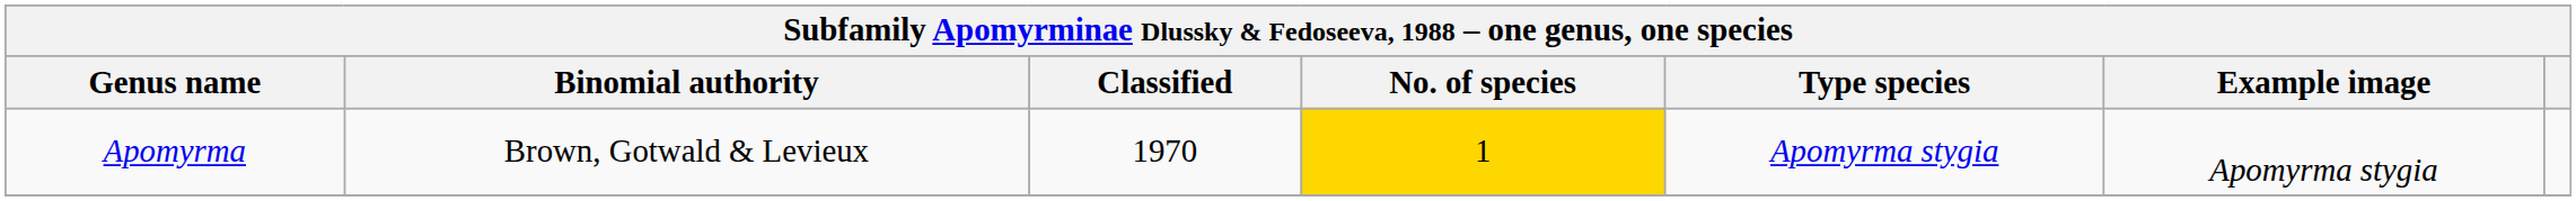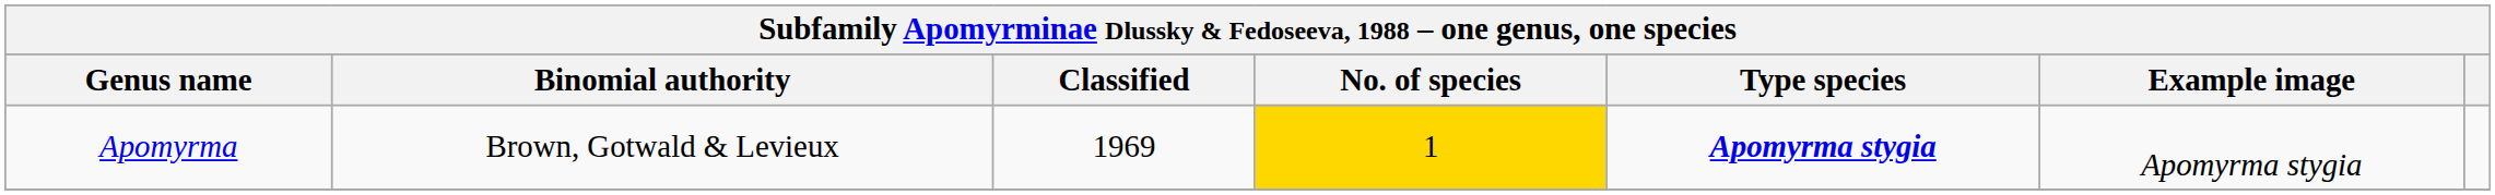Apomyrma | Classified: 1970 -> 1969
Apomyrma | Type species: normal -> bold
